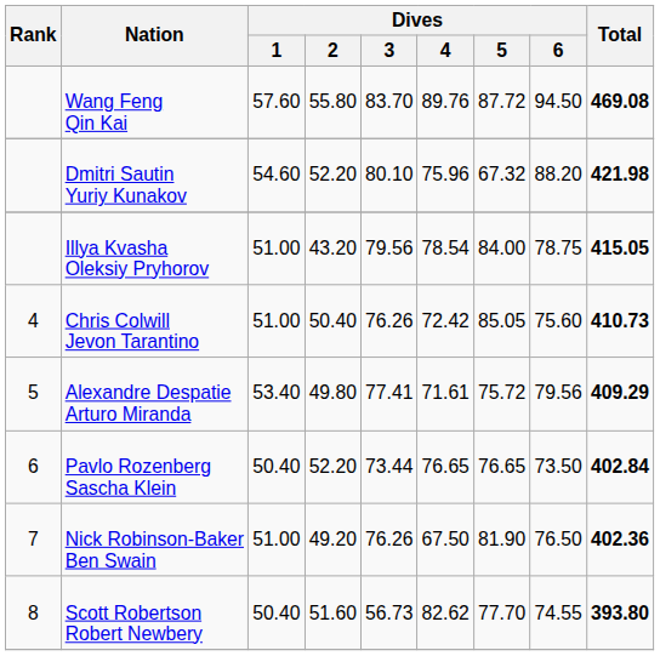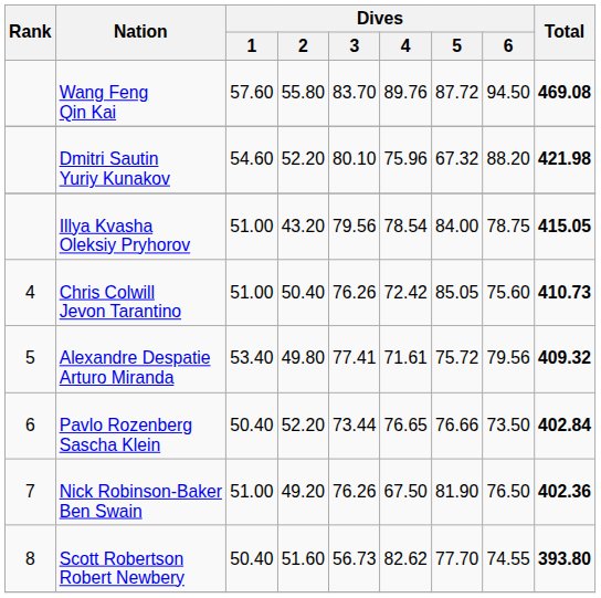Alexandre Despatie Arturo Miranda | Total: 409.29 -> 409.32
Pavlo Rozenberg Sascha Klein | Dives / 5: 76.65 -> 76.66
